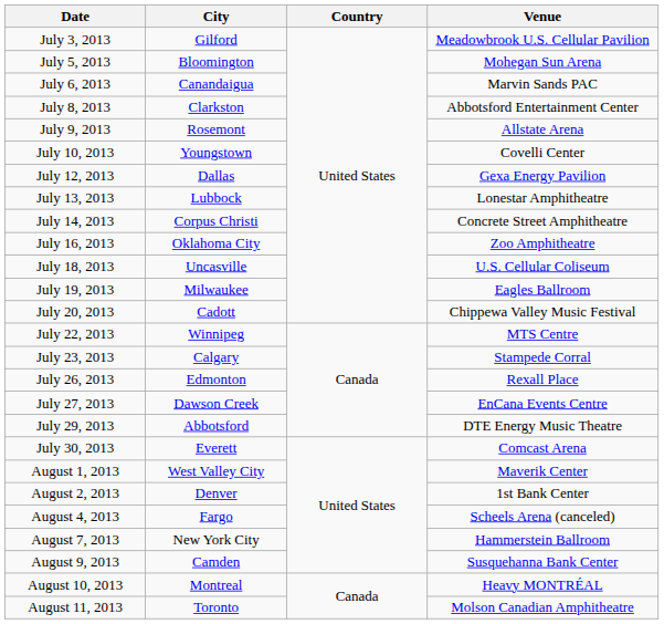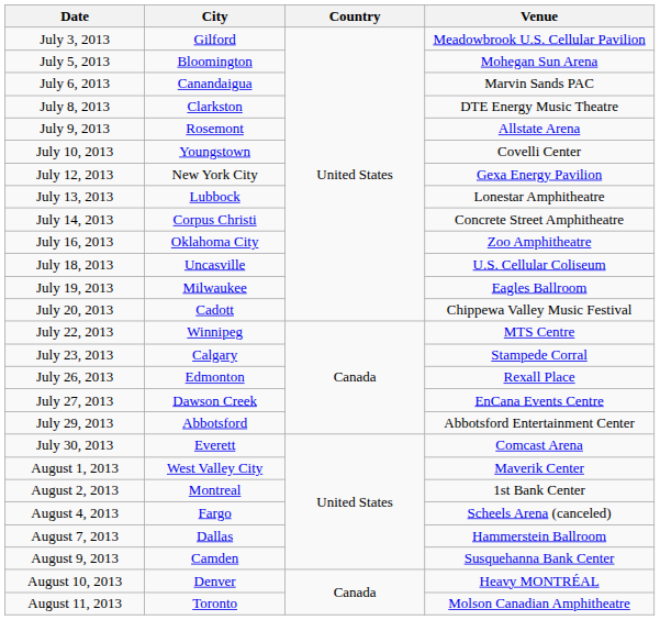July 8, 2013 | Venue: Abbotsford Entertainment Center -> DTE Energy Music Theatre
July 12, 2013 | City: Dallas -> New York City
July 29, 2013 | Venue: DTE Energy Music Theatre -> Abbotsford Entertainment Center
August 2, 2013 | City: Denver -> Montreal
August 7, 2013 | City: New York City -> Dallas
August 10, 2013 | City: Montreal -> Denver
